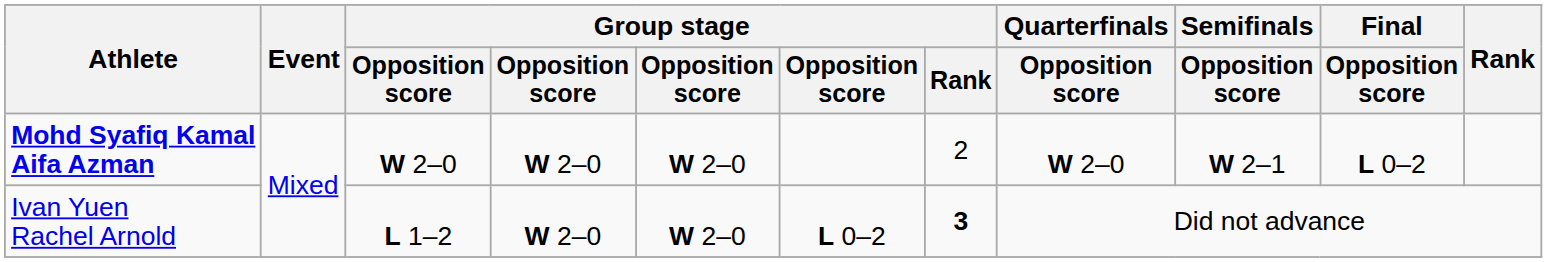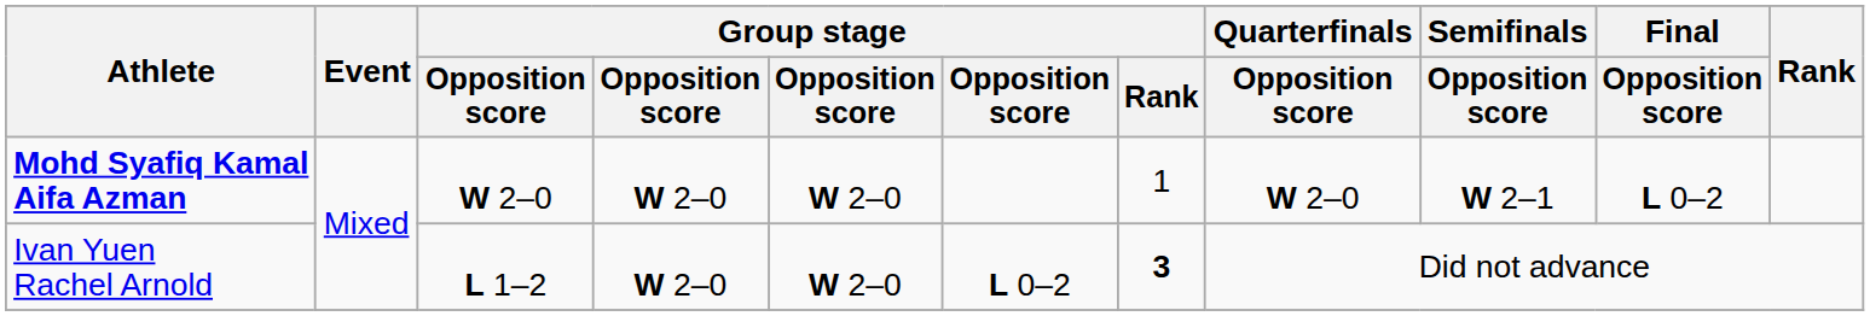Mohd Syafiq Kamal Aifa Azman | Group stage / Rank: 2 -> 1
